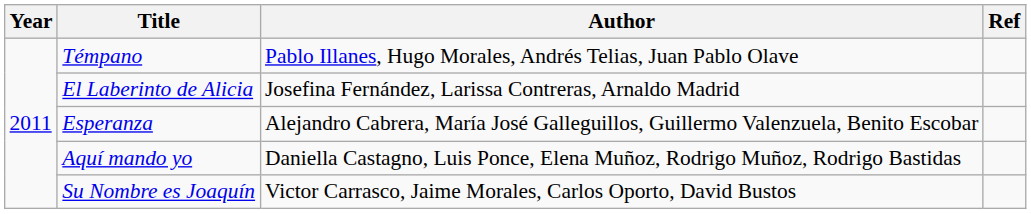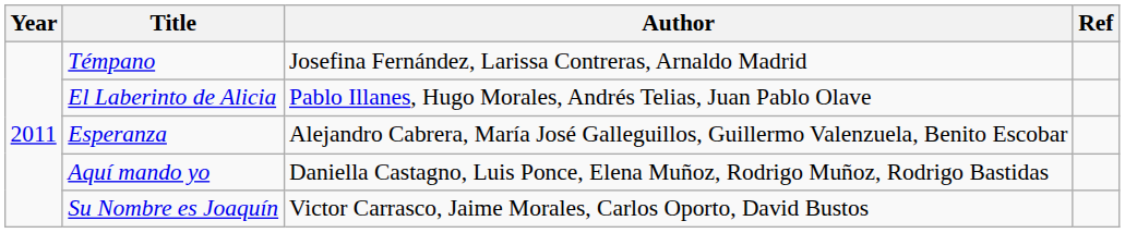Témpano | Author: Pablo Illanes, Hugo Morales, Andrés Telias, Juan Pablo Olave -> Josefina Fernández, Larissa Contreras, Arnaldo Madrid
El Laberinto de Alicia | Author: Josefina Fernández, Larissa Contreras, Arnaldo Madrid -> Pablo Illanes, Hugo Morales, Andrés Telias, Juan Pablo Olave
